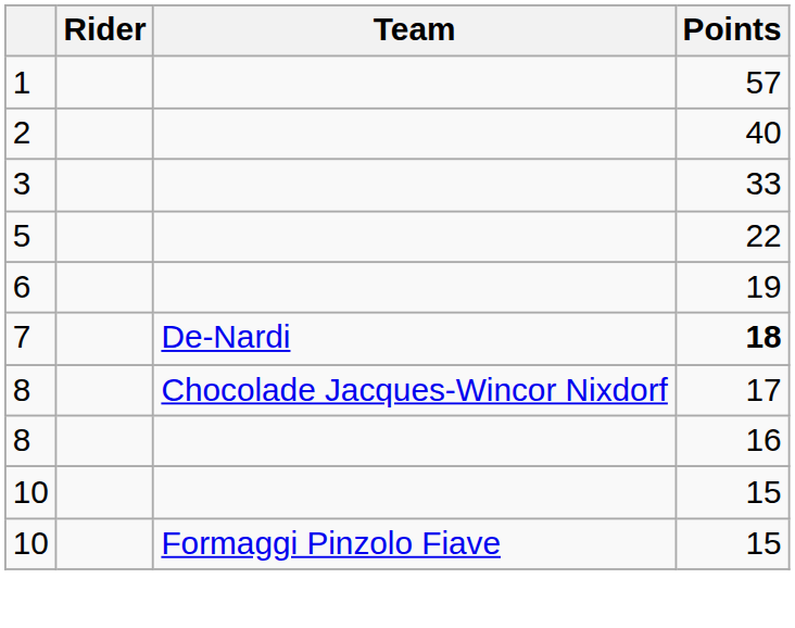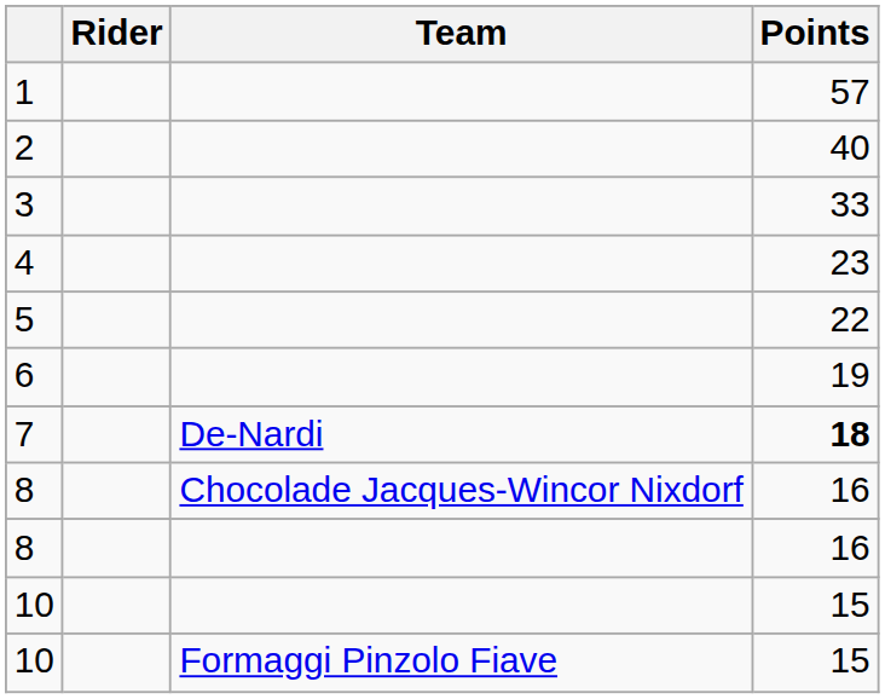+ row: 4 | 23
8 / Chocolade Jacques-Wincor Nixdorf | Points: 17 -> 16
